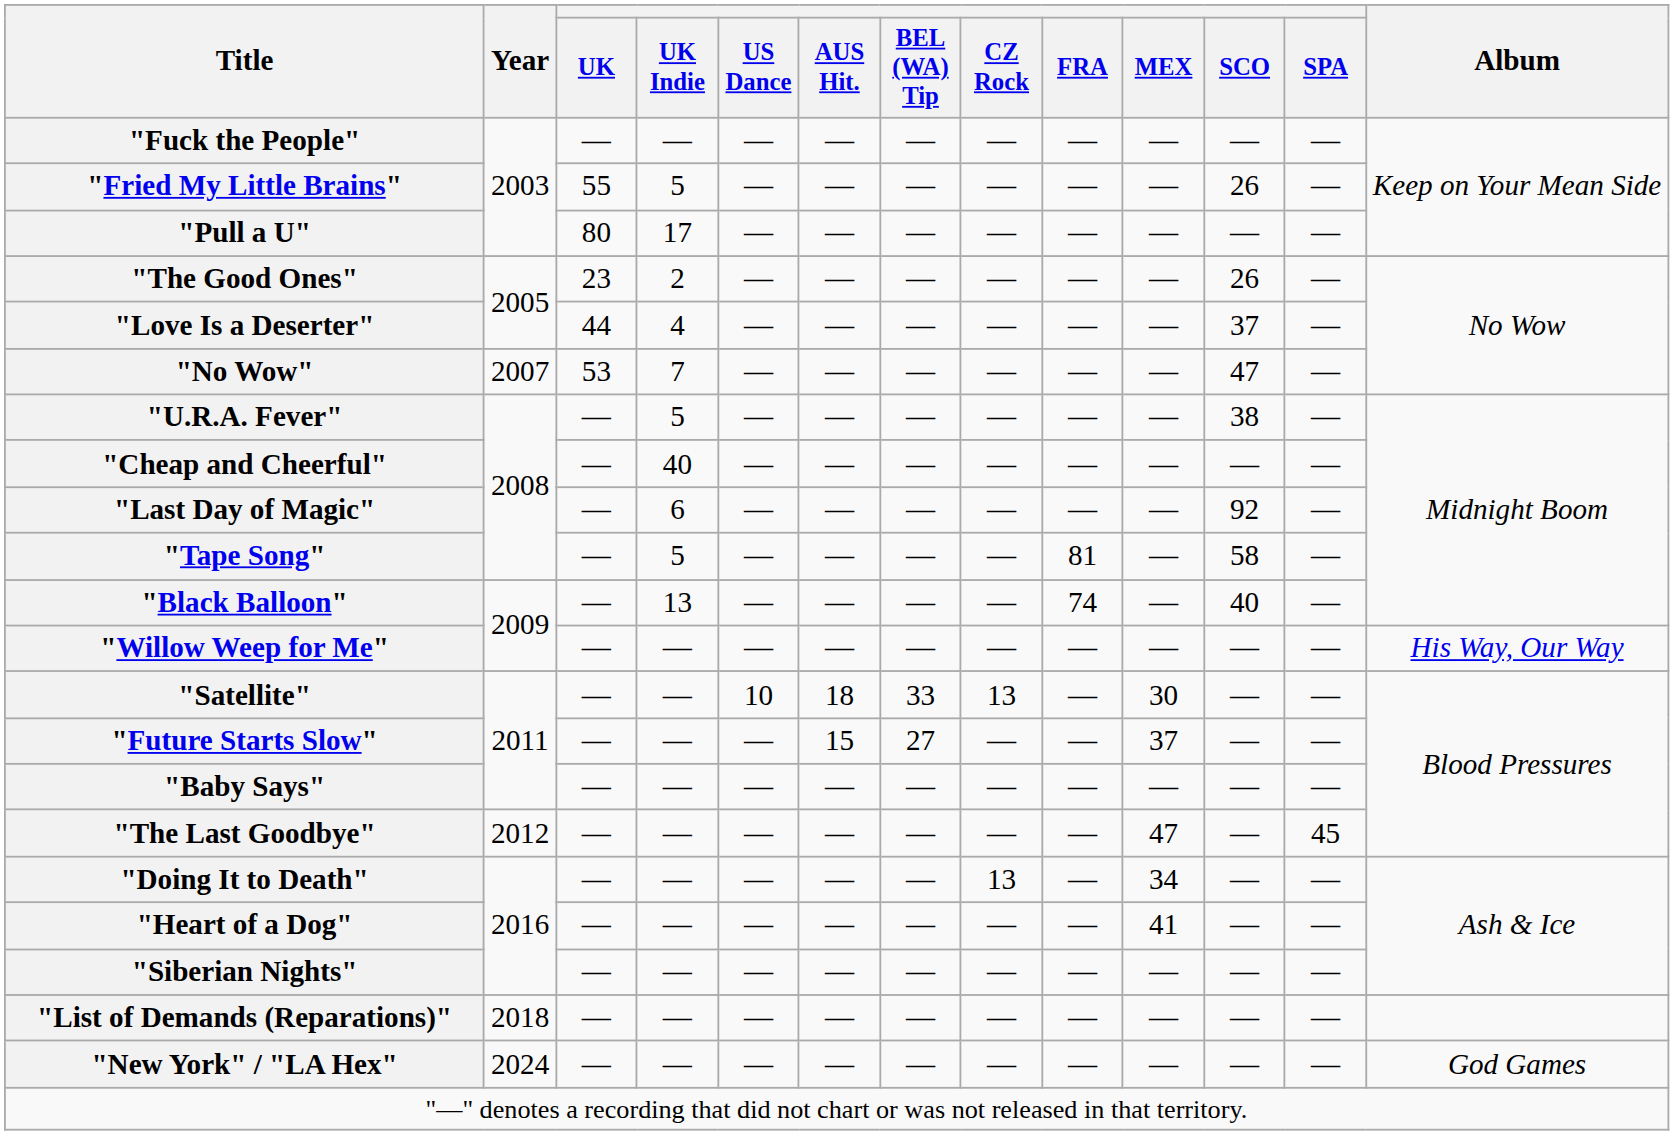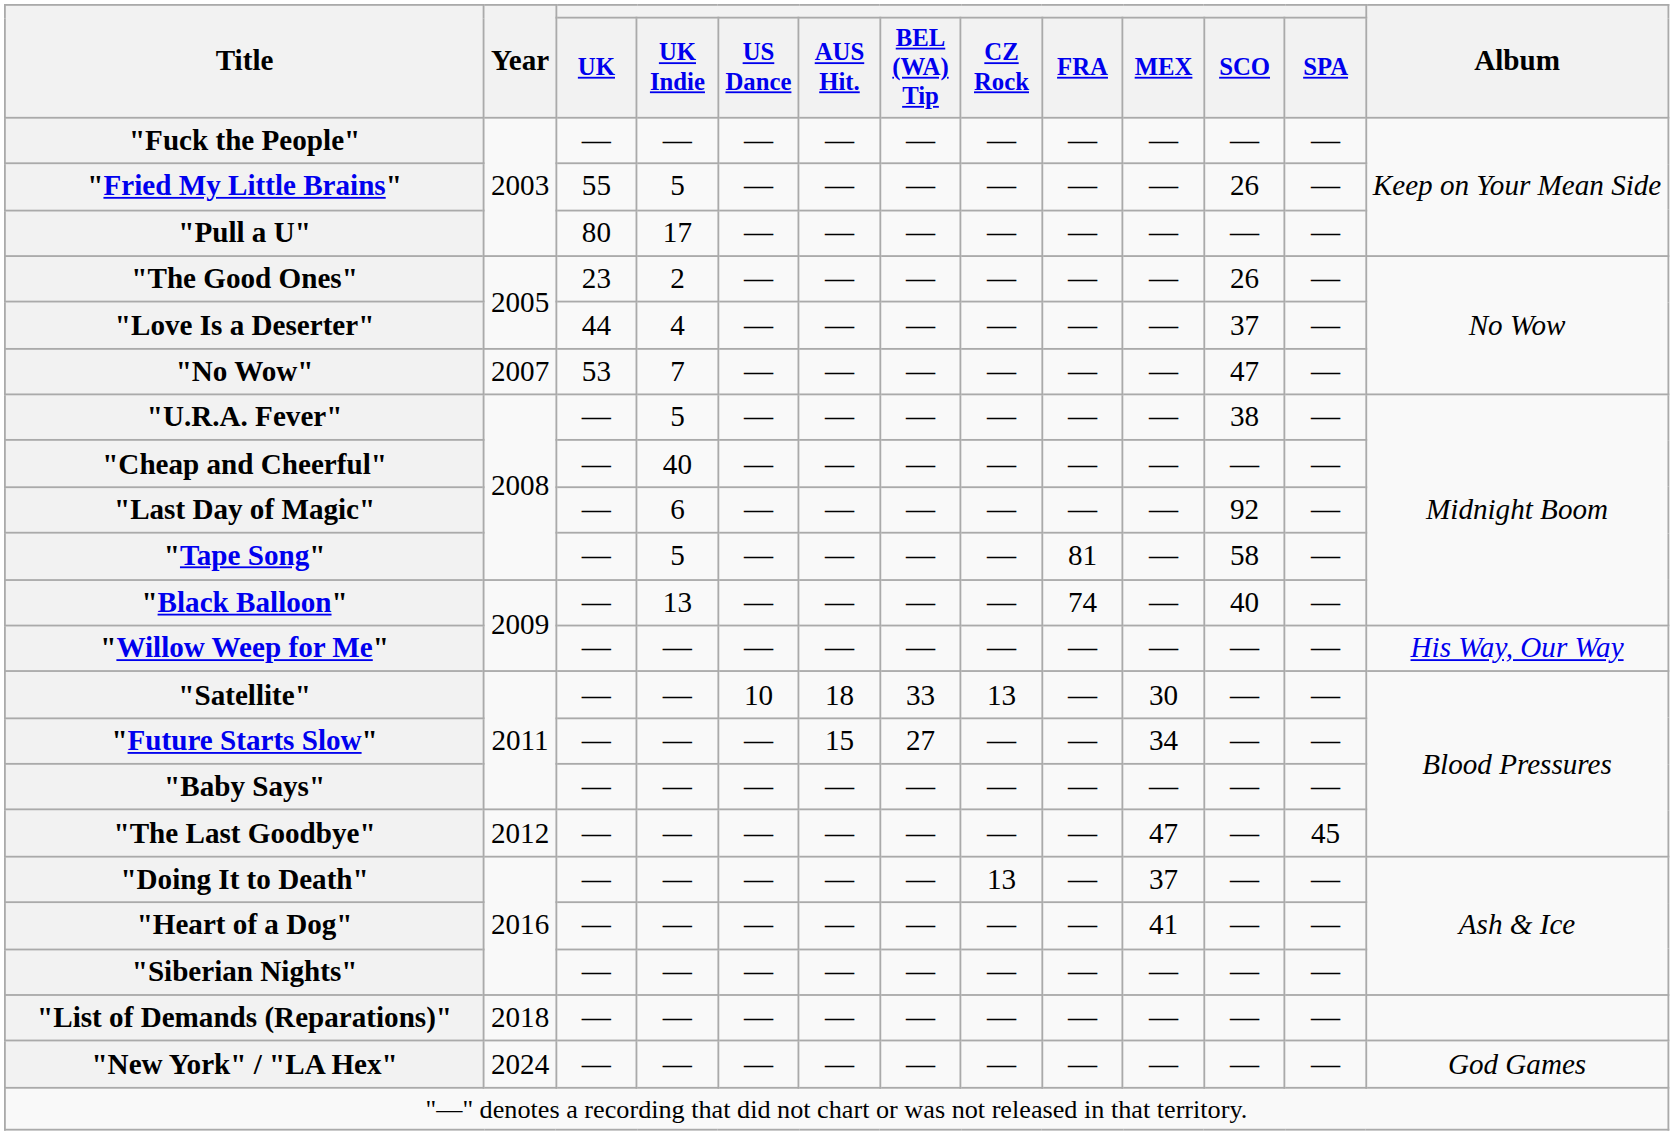"Future Starts Slow" | MEX: 37 -> 34
"Doing It to Death" | MEX: 34 -> 37
